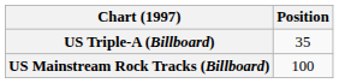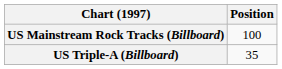rows swapped: US Mainstream Rock Tracks (Billboard) <-> US Triple-A (Billboard)
